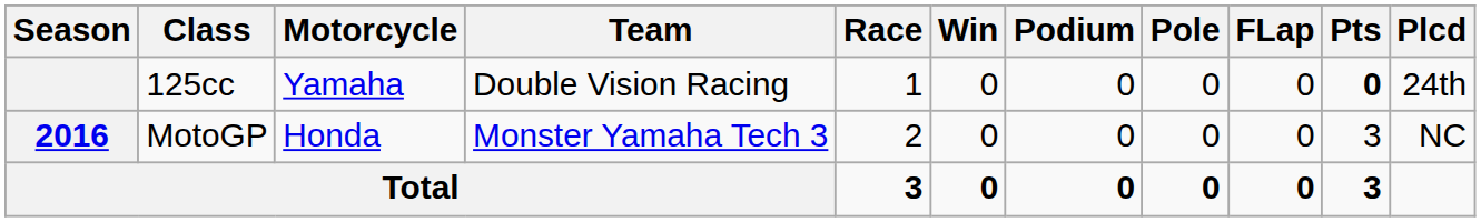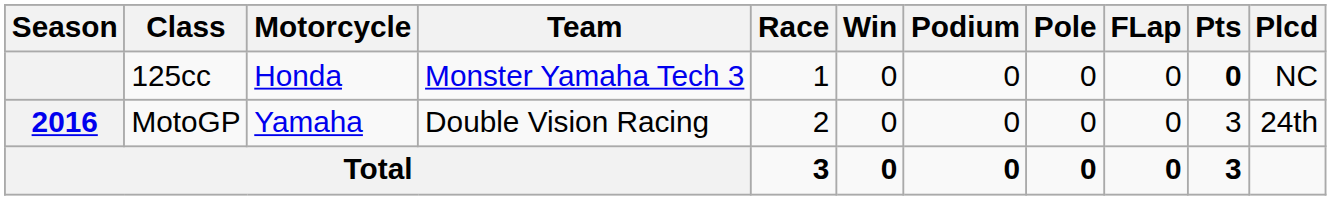125cc | Motorcycle: Yamaha -> Honda
125cc | Team: Double Vision Racing -> Monster Yamaha Tech 3
125cc | Plcd: 24th -> NC
MotoGP | Motorcycle: Honda -> Yamaha
MotoGP | Team: Monster Yamaha Tech 3 -> Double Vision Racing
MotoGP | Plcd: NC -> 24th
